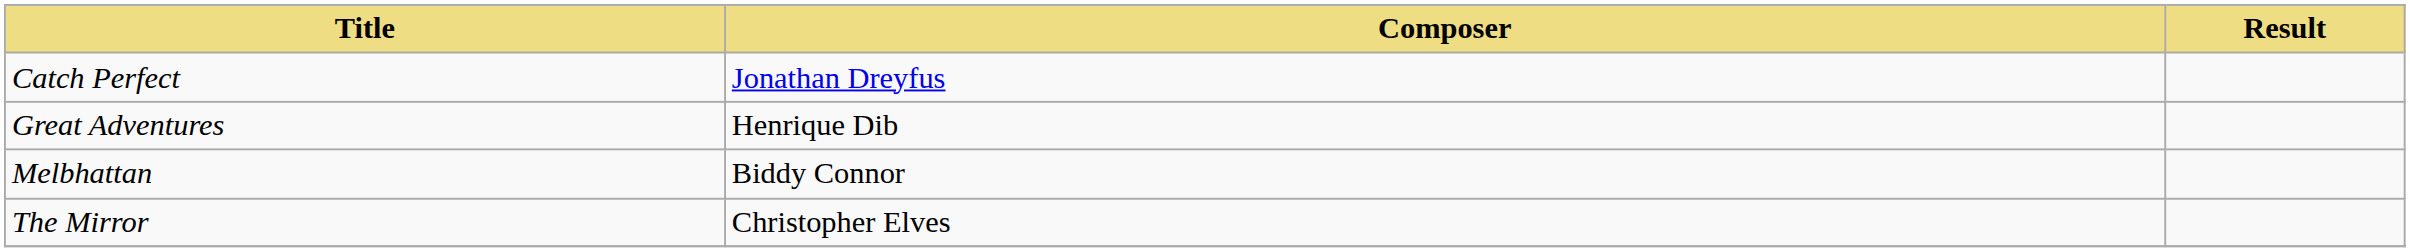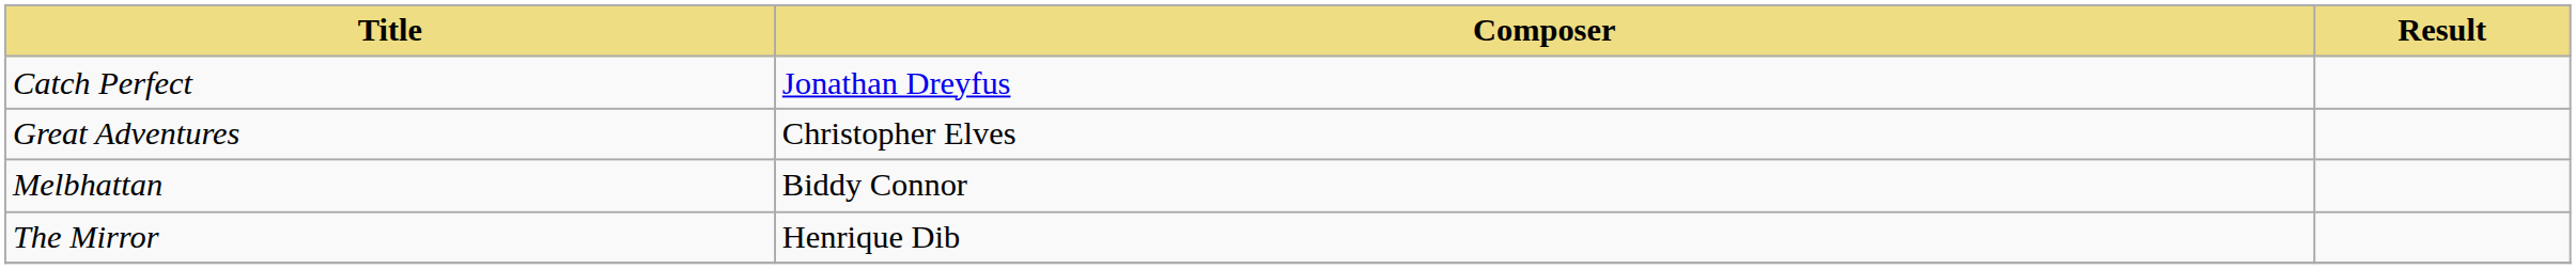Great Adventures | Composer: Henrique Dib -> Christopher Elves
The Mirror | Composer: Christopher Elves -> Henrique Dib
